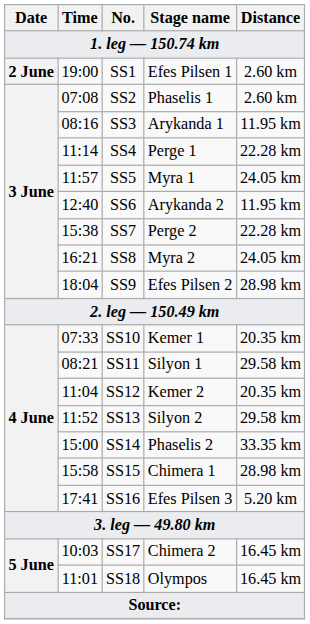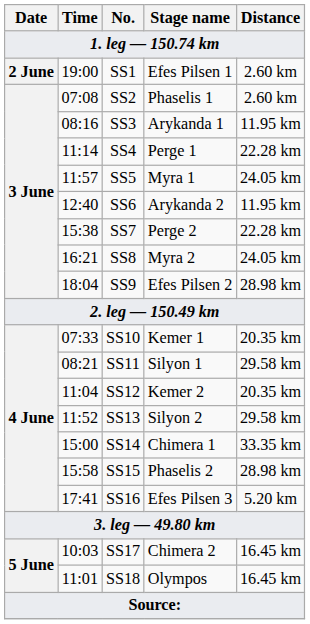SS14 | Stage name: Phaselis 2 -> Chimera 1
SS15 | Stage name: Chimera 1 -> Phaselis 2
